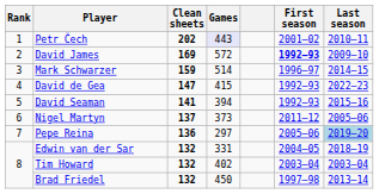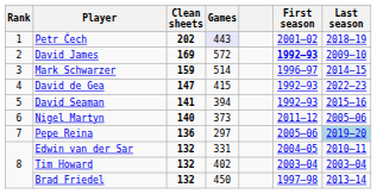Petr Čech | Last season: 2010–11 -> 2018–19
Nigel Martyn | Clean sheets: 137 -> 140
Edwin van der Sar | Last season: 2018–19 -> 2010–11
